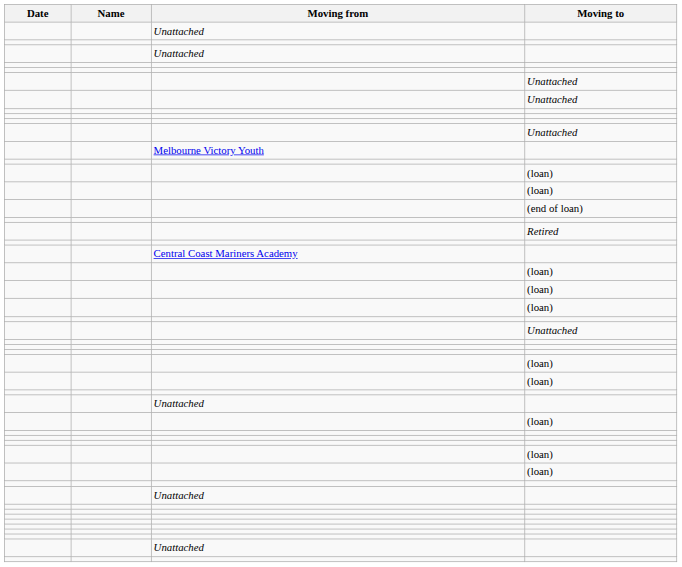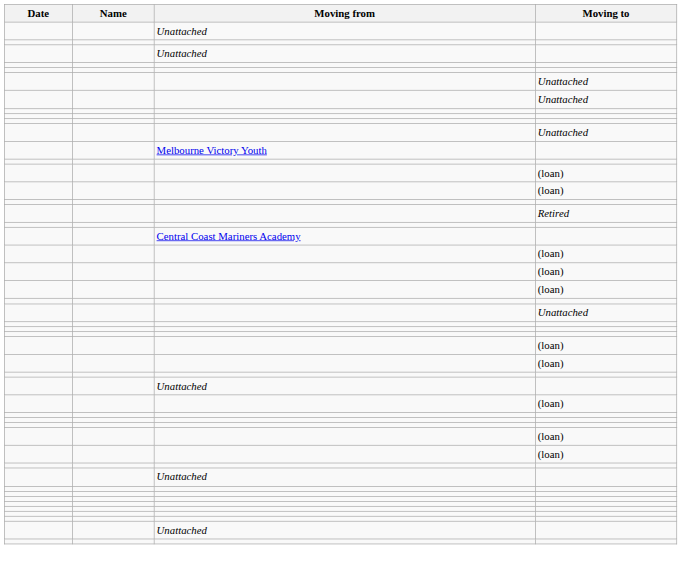- row: (end of loan)
